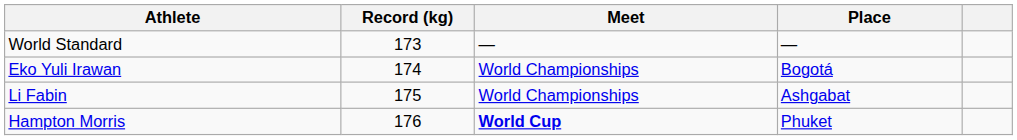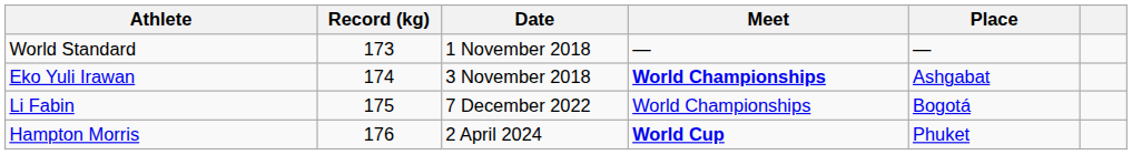+ column: Date | 1 November 2018 | 3 November 2018 | 7 December 2022 | 2 April 2024
Eko Yuli Irawan | Meet: normal -> bold
Eko Yuli Irawan | Place: Bogotá -> Ashgabat
Li Fabin | Place: Ashgabat -> Bogotá
